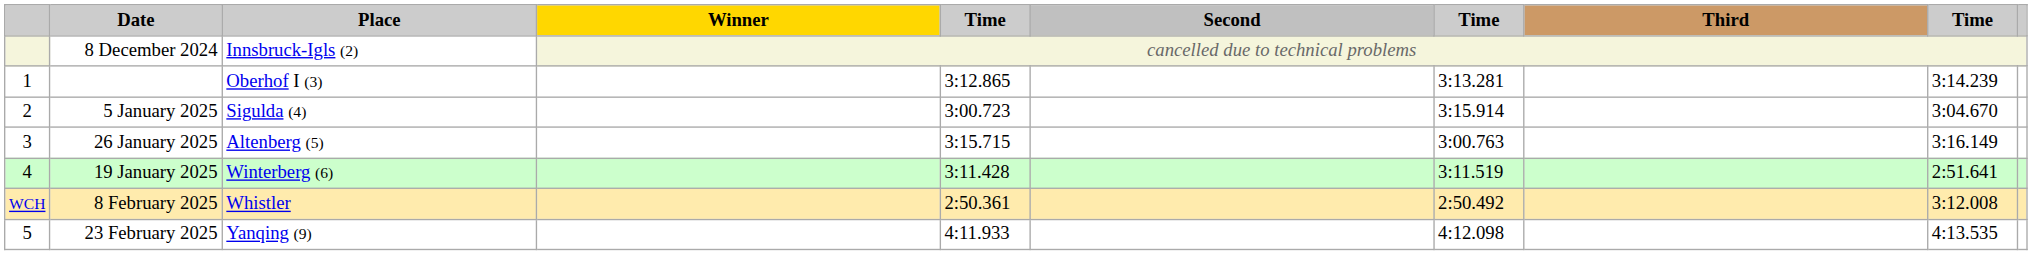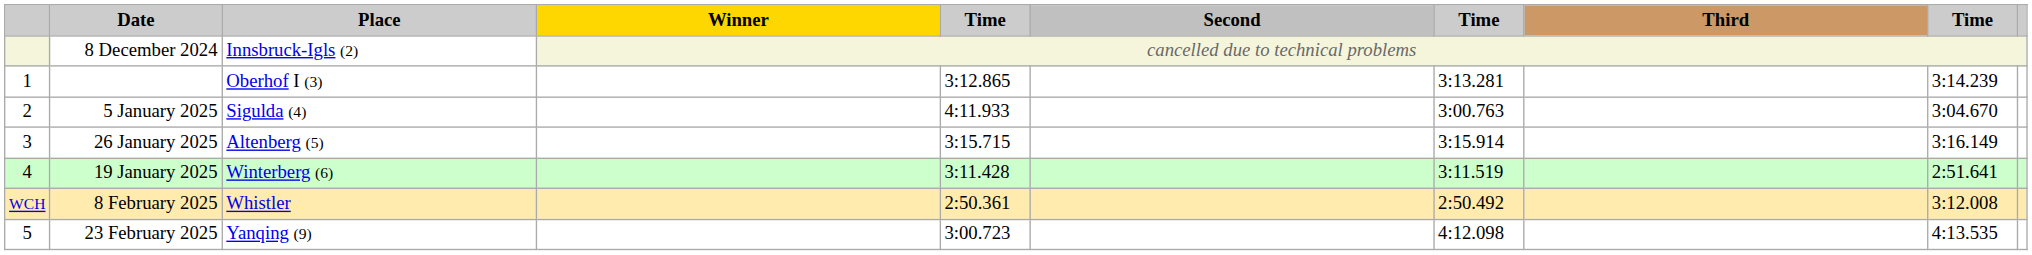5 January 2025 | column 5: 3:00.723 -> 4:11.933
5 January 2025 | column 7: 3:15.914 -> 3:00.763
26 January 2025 | column 7: 3:00.763 -> 3:15.914
23 February 2025 | column 5: 4:11.933 -> 3:00.723
